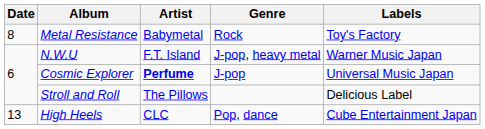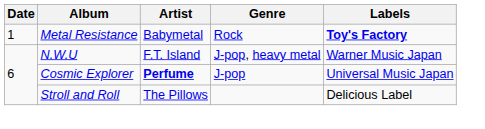Metal Resistance | Date: 8 -> 1
Metal Resistance | Labels: normal -> bold
- row: 13 | High Heels | CLC | Pop, dance | Cube Entertainment Japan
